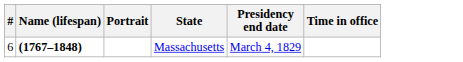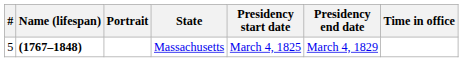+ column: Presidency start date | March 4, 1825
Massachusetts | #: 6 -> 5
